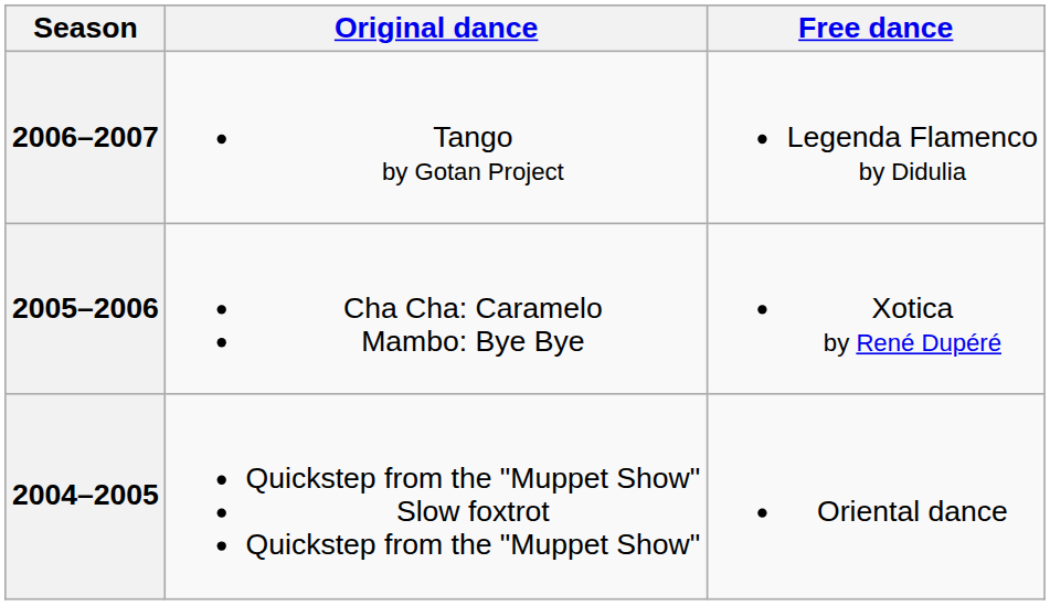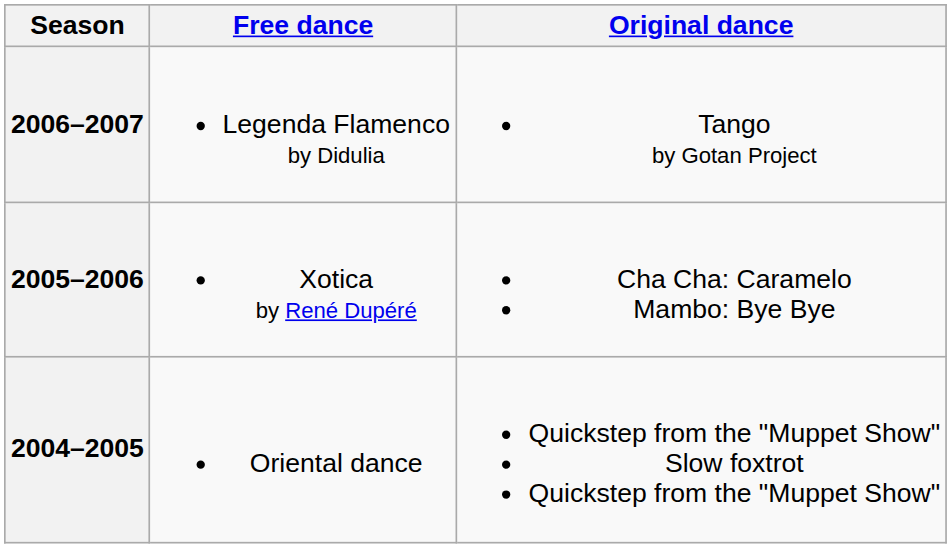columns swapped: Original dance <-> Free dance
